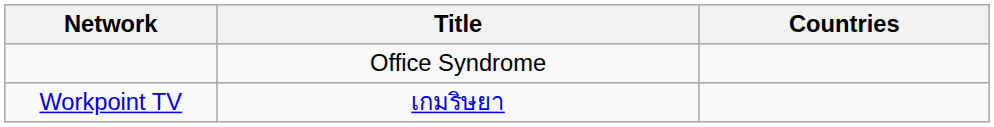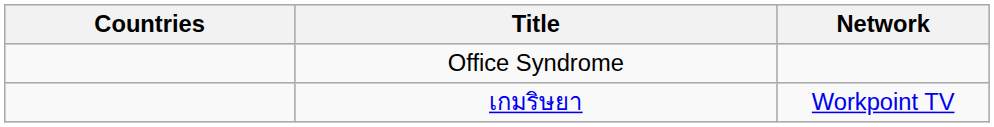columns swapped: Countries <-> Network
